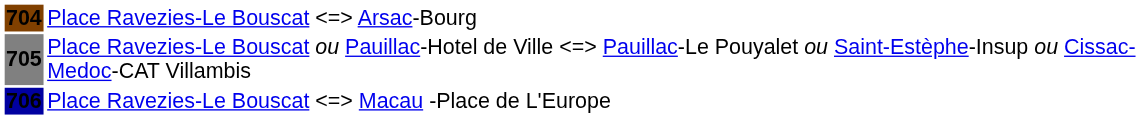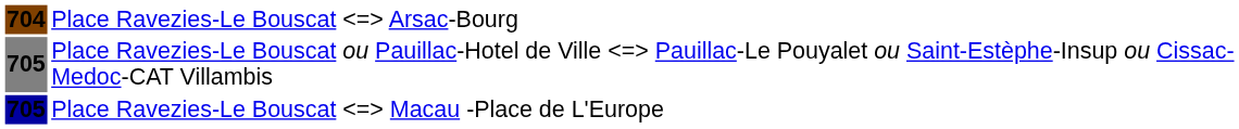Place Ravezies-Le Bouscat Macau -Place de L'Europe | column 1: 706 -> 705
